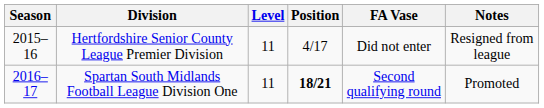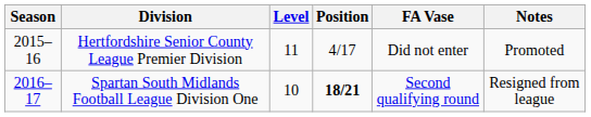Hertfordshire Senior County League Premier Division | Notes: Resigned from league -> Promoted
Spartan South Midlands Football League Division One | Level: 11 -> 10
Spartan South Midlands Football League Division One | Notes: Promoted -> Resigned from league
